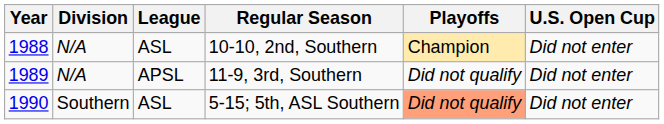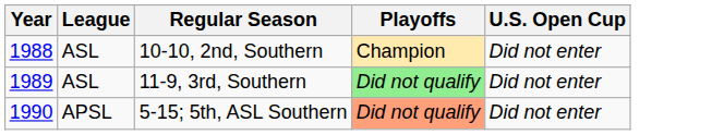- column: Division | N/A | N/A | Southern
11-9, 3rd, Southern | League: APSL -> ASL
11-9, 3rd, Southern | Playoffs: no background -> lightgreen background
5-15; 5th, ASL Southern | League: ASL -> APSL
